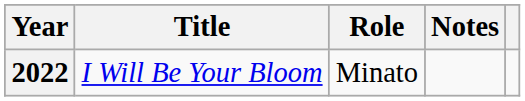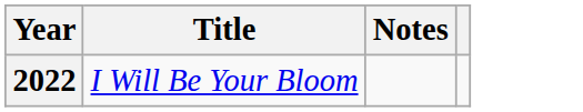- column: Role | Minato
